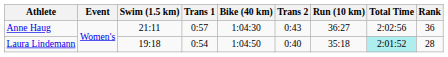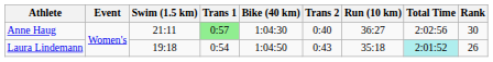Anne Haug | Trans 1: no background -> lightgreen background
Anne Haug | Trans 2: 0:43 -> 0:40
Anne Haug | Rank: 36 -> 30
Laura Lindemann | Trans 2: 0:40 -> 0:43
Laura Lindemann | Rank: 28 -> 26
